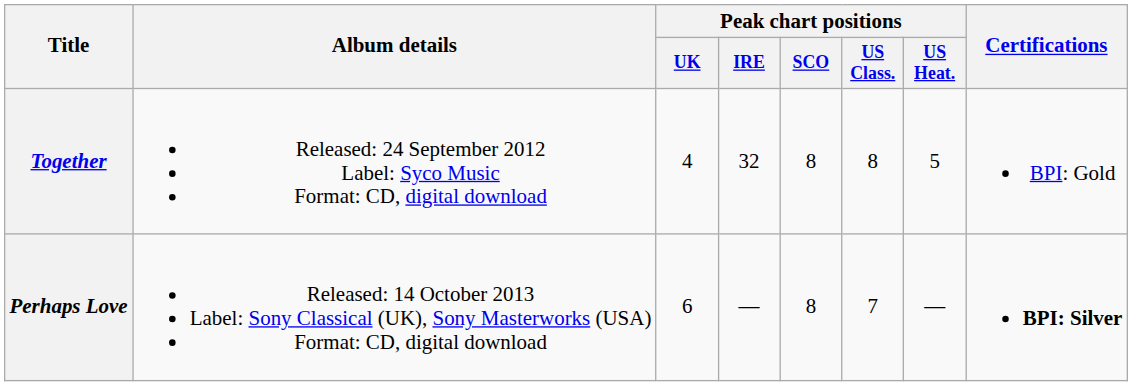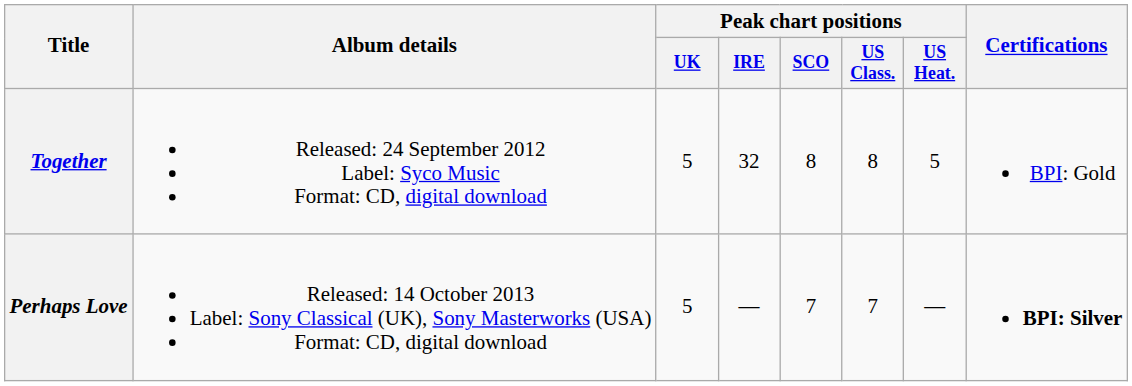Together | Peak chart positions / UK: 4 -> 5
Perhaps Love | Peak chart positions / UK: 6 -> 5
Perhaps Love | Peak chart positions / SCO: 8 -> 7
